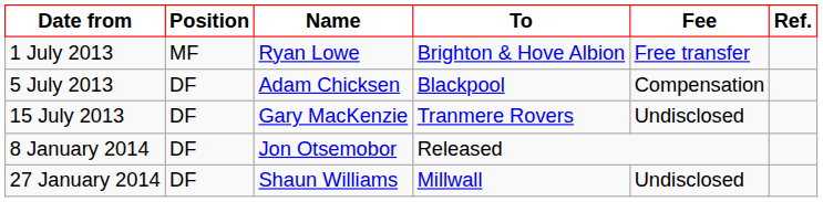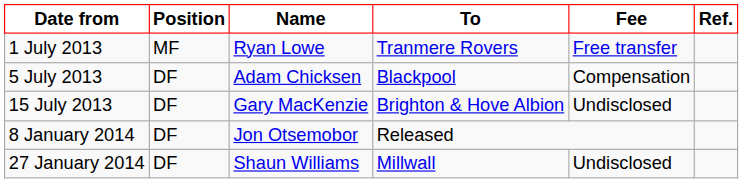1 July 2013 | To: Brighton & Hove Albion -> Tranmere Rovers
15 July 2013 | To: Tranmere Rovers -> Brighton & Hove Albion
